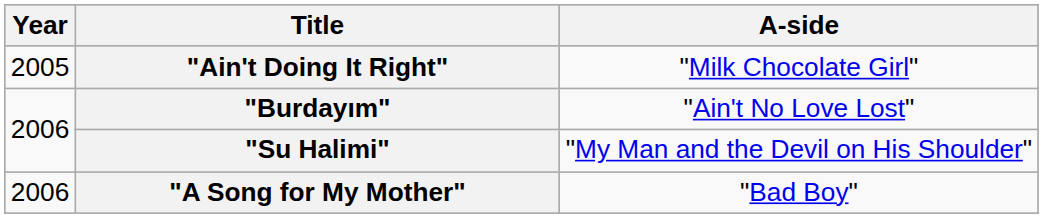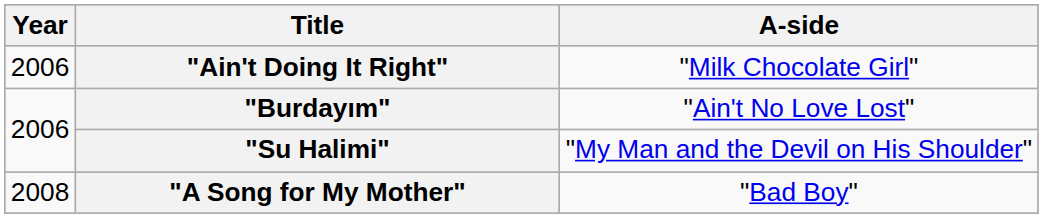"Ain't Doing It Right" | Year: 2005 -> 2006
"A Song for My Mother" | Year: 2006 -> 2008
